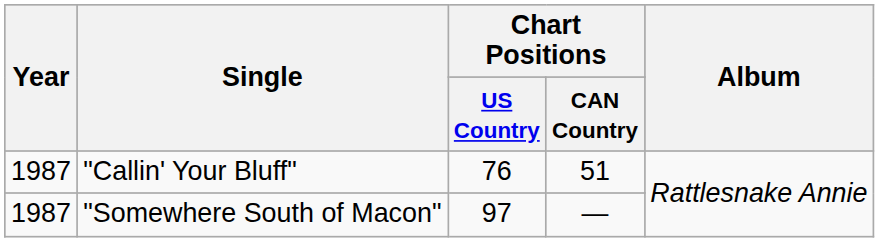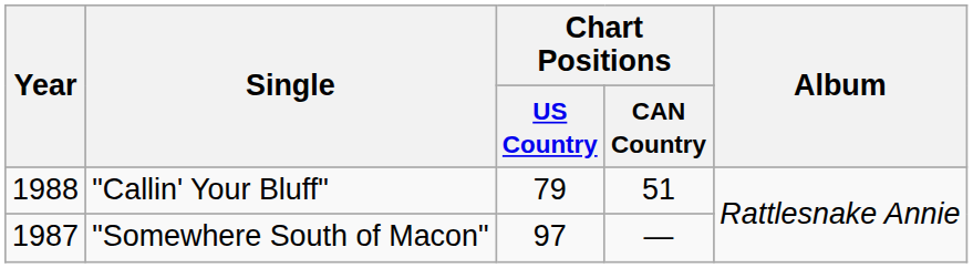"Callin' Your Bluff" | Year: 1987 -> 1988
"Callin' Your Bluff" | Chart Positions / US Country: 76 -> 79
